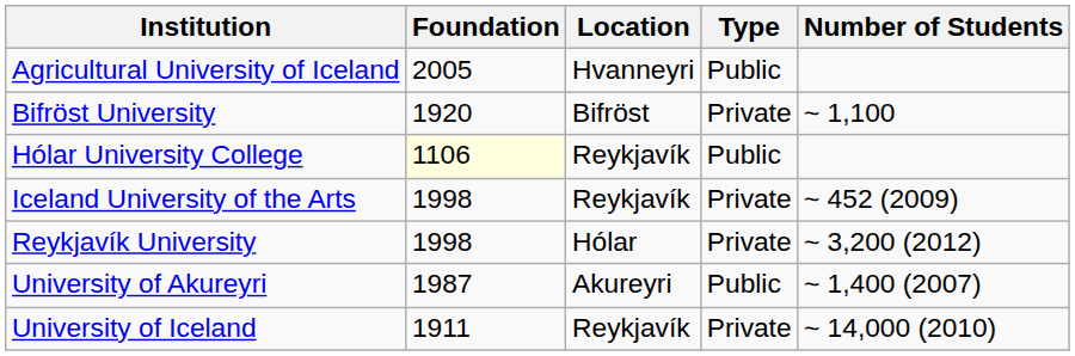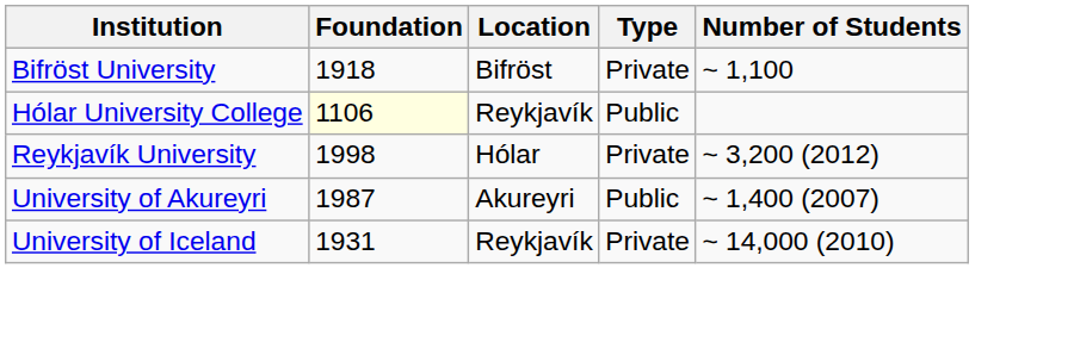- row: Agricultural University of Iceland | 2005 | Hvanneyri | Public
Bifröst University | Foundation: 1920 -> 1918
- row: Iceland University of the Arts | 1998 | Reykjavík | Private | ~ 452 (2009)
University of Iceland | Foundation: 1911 -> 1931
